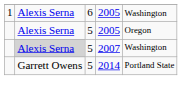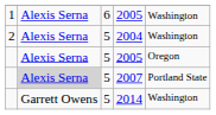+ row: 2 | Alexis Serna | 5 | 2004 | Washington
2007 | column 5: Washington -> Portland State
2014 | column 5: Portland State -> Washington
